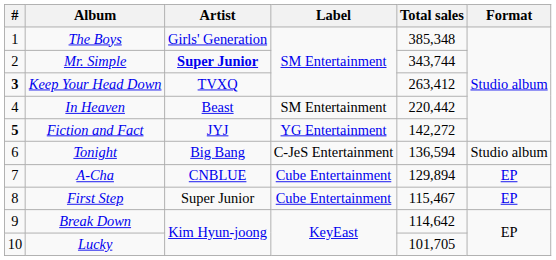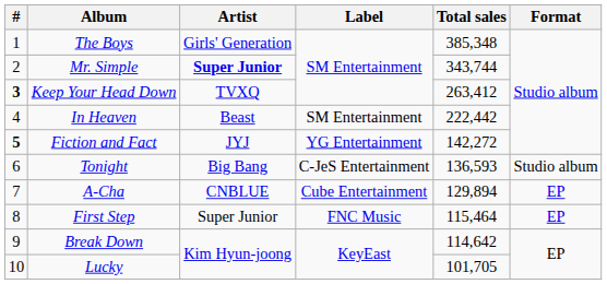In Heaven | Total sales: 220,442 -> 222,442
Tonight | Total sales: 136,594 -> 136,593
First Step | Label: Cube Entertainment -> FNC Music
First Step | Total sales: 115,467 -> 115,464
